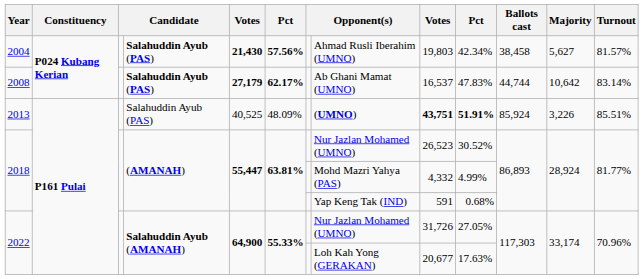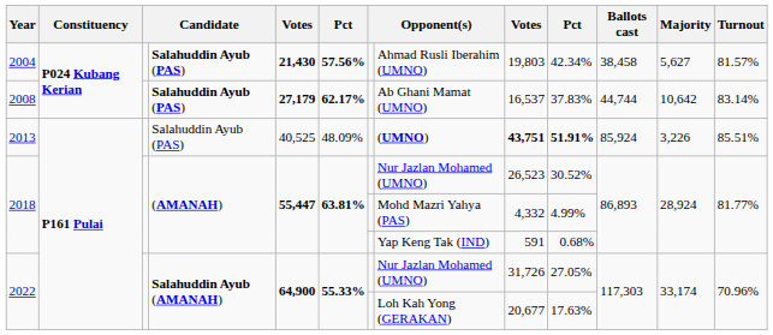2008 | column 10: 47.83% -> 37.83%
